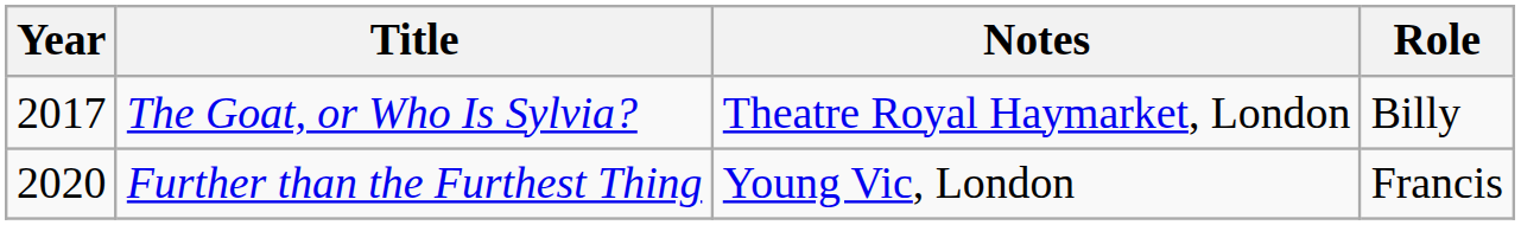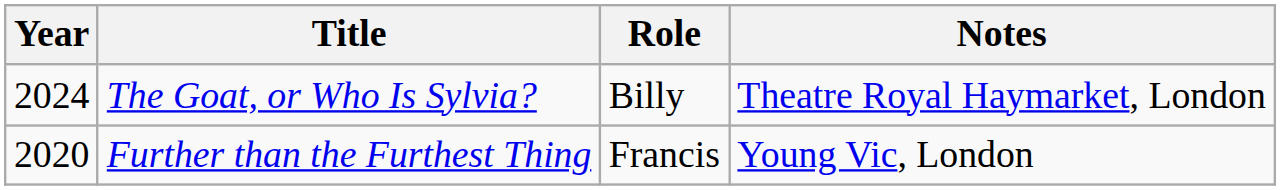columns swapped: Role <-> Notes
The Goat, or Who Is Sylvia? | Year: 2017 -> 2024
